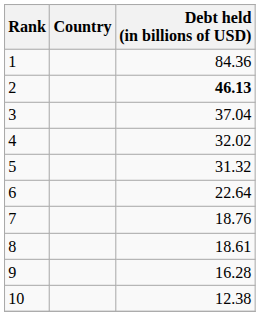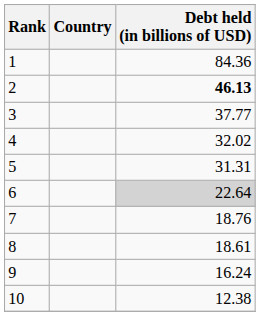3 | Debt held (in billions of USD): 37.04 -> 37.77
5 | Debt held (in billions of USD): 31.32 -> 31.31
6 | Debt held (in billions of USD): no background -> lightgrey background
9 | Debt held (in billions of USD): 16.28 -> 16.24
